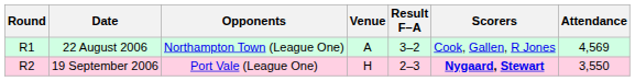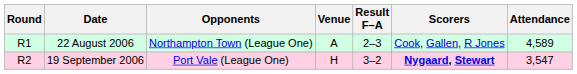22 August 2006 | Result F–A: 3–2 -> 2–3
22 August 2006 | Attendance: 4,569 -> 4,589
19 September 2006 | Result F–A: 2–3 -> 3–2
19 September 2006 | Attendance: 3,550 -> 3,547
